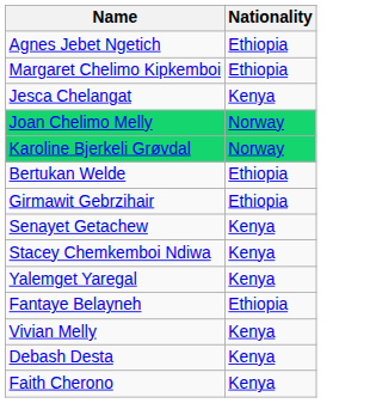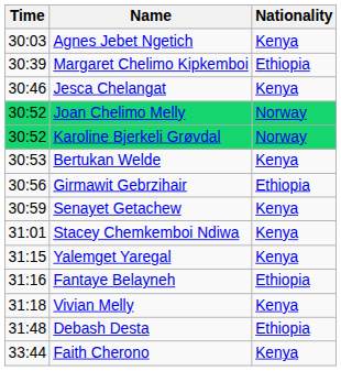+ column: Time | 30:03 | 30:39 | 30:46 | 30:52 | 30:52 | 30:53 | 30:56 | 30:59 | 31:01 | 31:15 | 31:16 | 31:18 | 31:48 | 33:44
Agnes Jebet Ngetich | Nationality: Ethiopia -> Kenya
Bertukan Welde | Nationality: Ethiopia -> Kenya
Debash Desta | Nationality: Kenya -> Ethiopia
